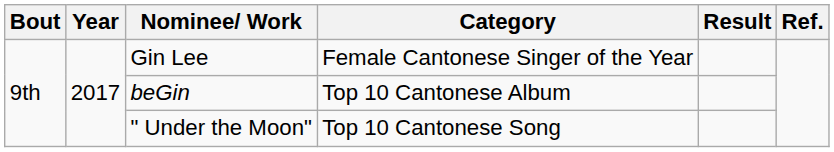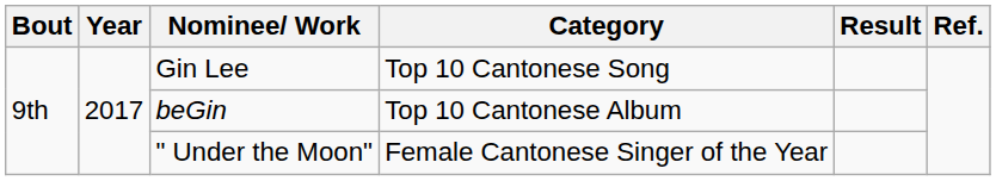Gin Lee | Category: Female Cantonese Singer of the Year -> Top 10 Cantonese Song
" Under the Moon" | Category: Top 10 Cantonese Song -> Female Cantonese Singer of the Year
